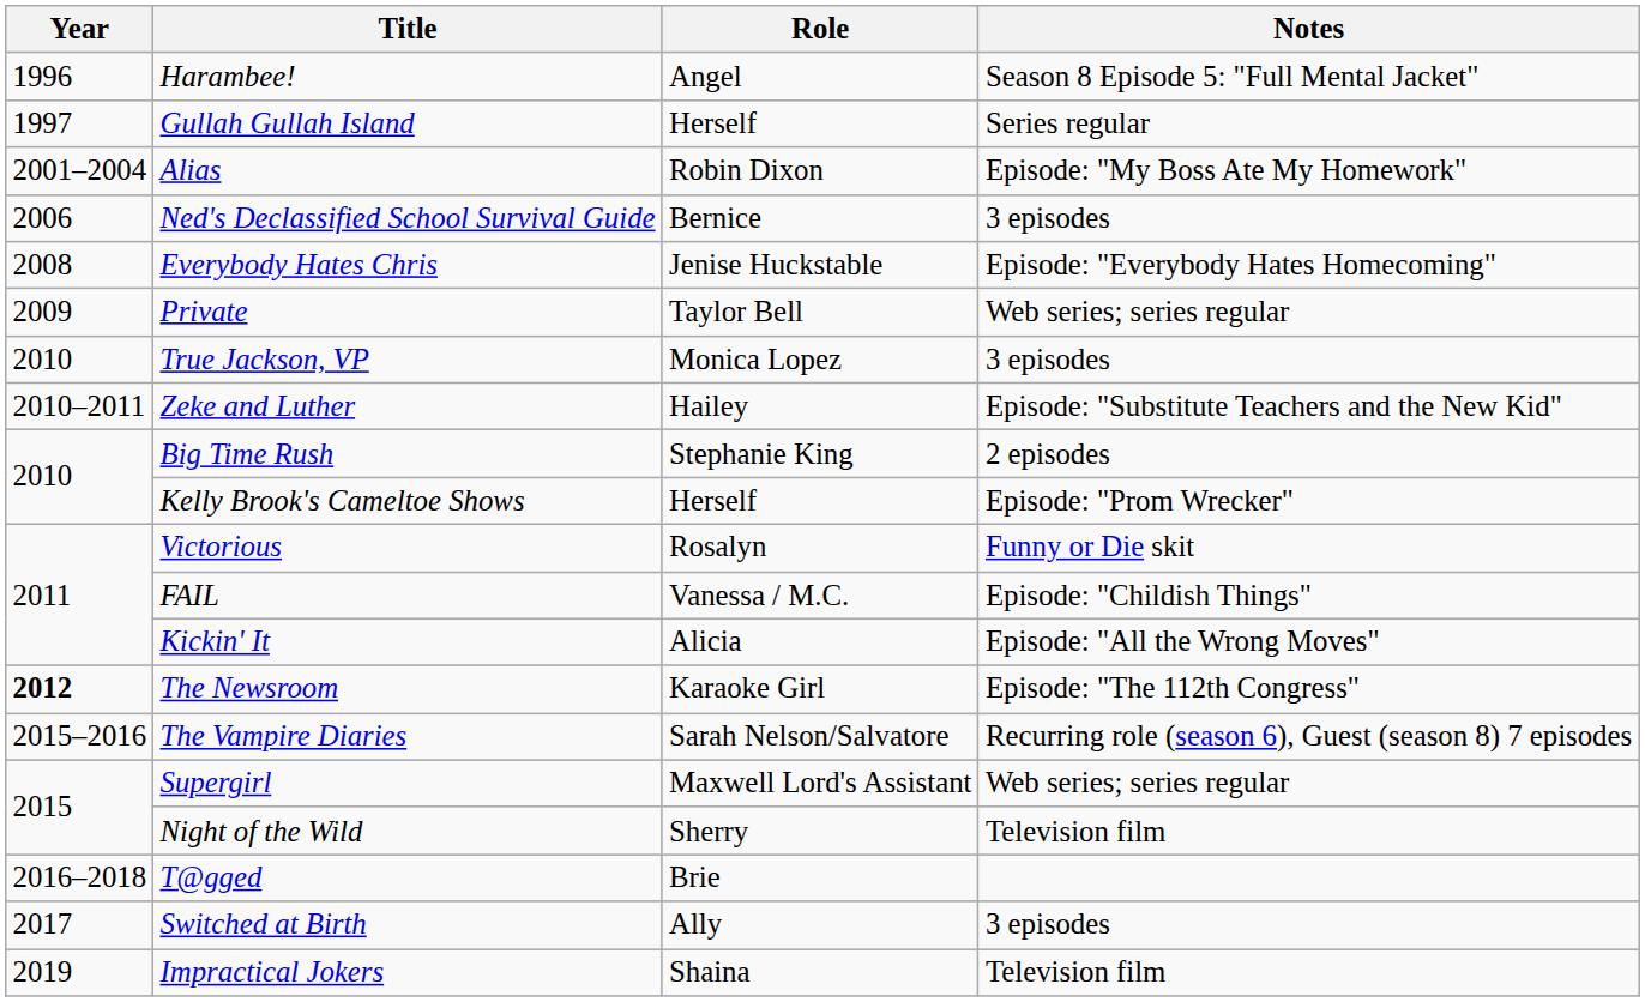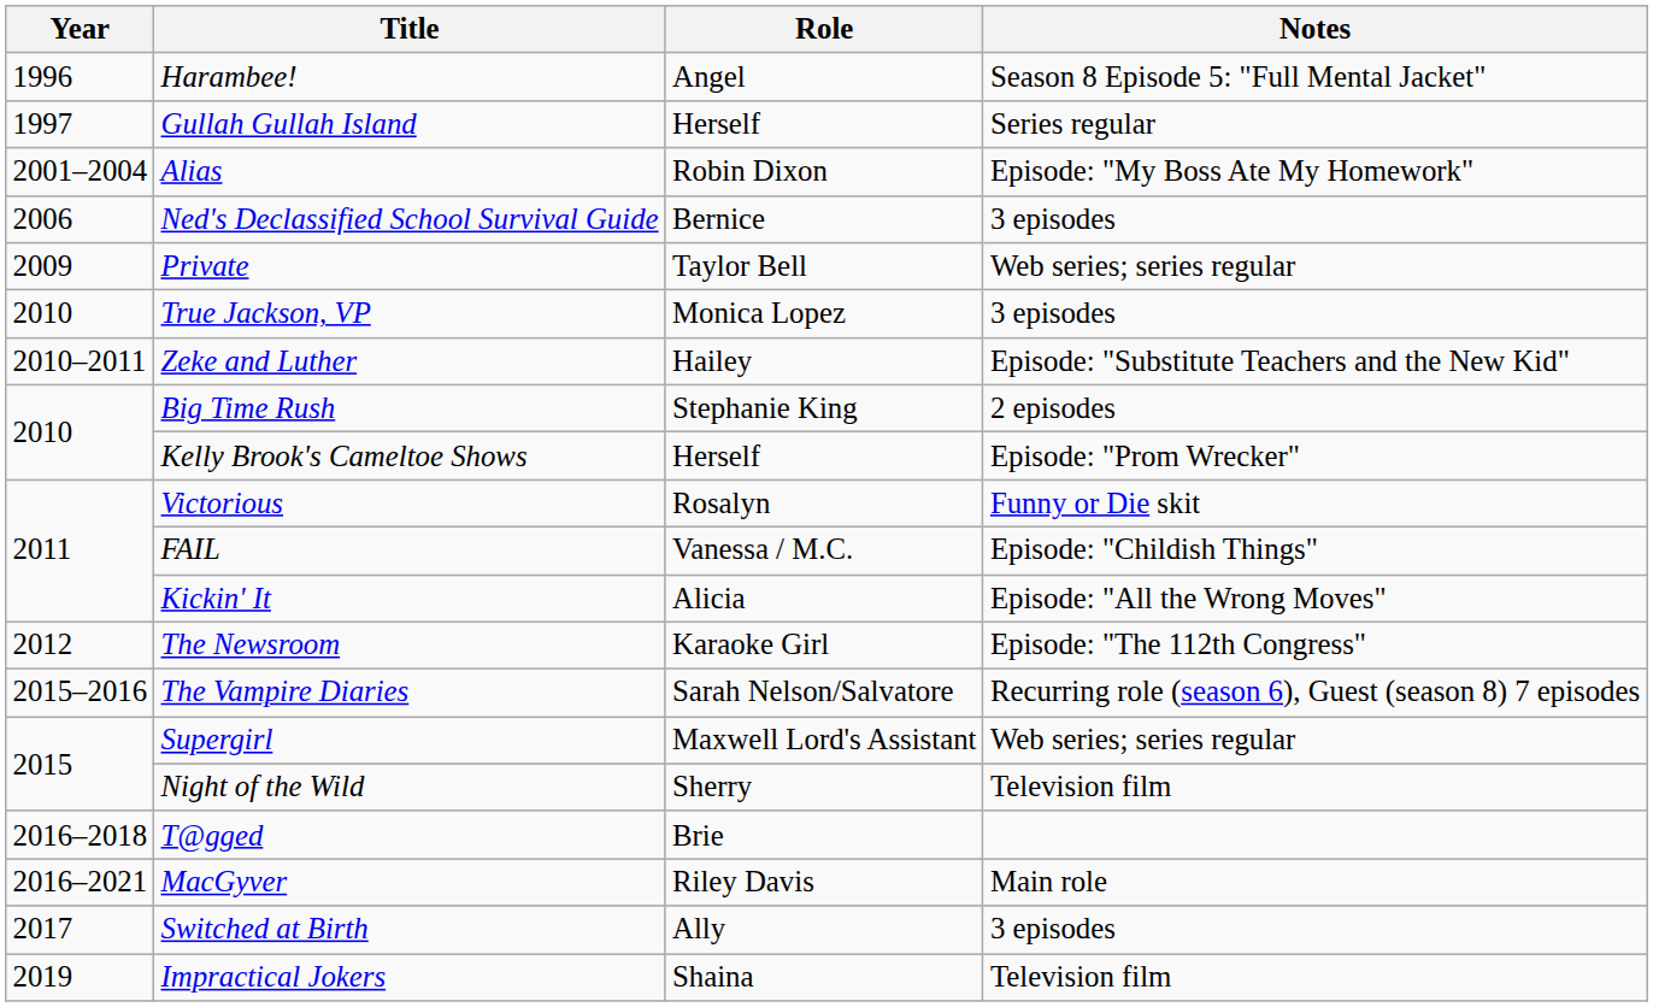- row: 2008 | Everybody Hates Chris | Jenise Huckstable | Episode: "Everybody Hates Homecoming"
The Newsroom | Year: bold -> normal
+ row: 2016–2021 | MacGyver | Riley Davis | Main role
